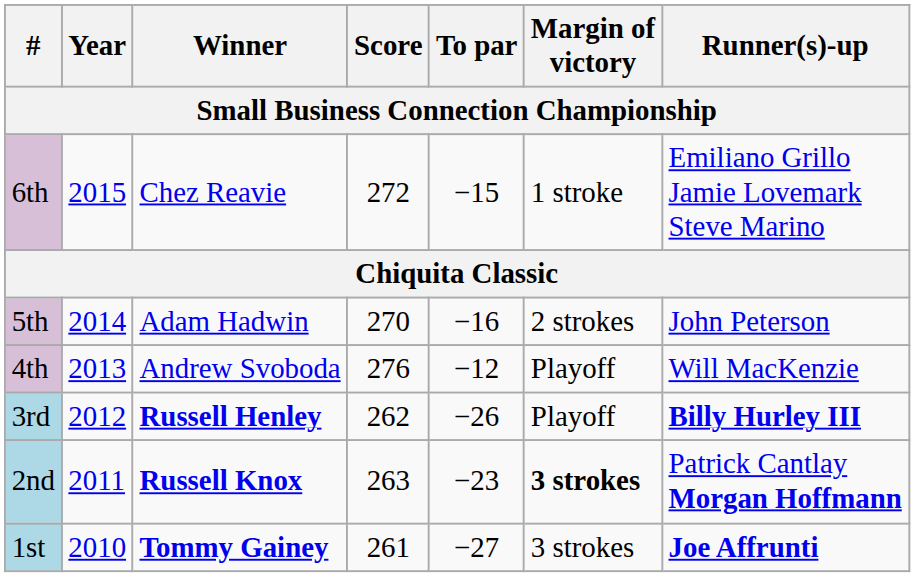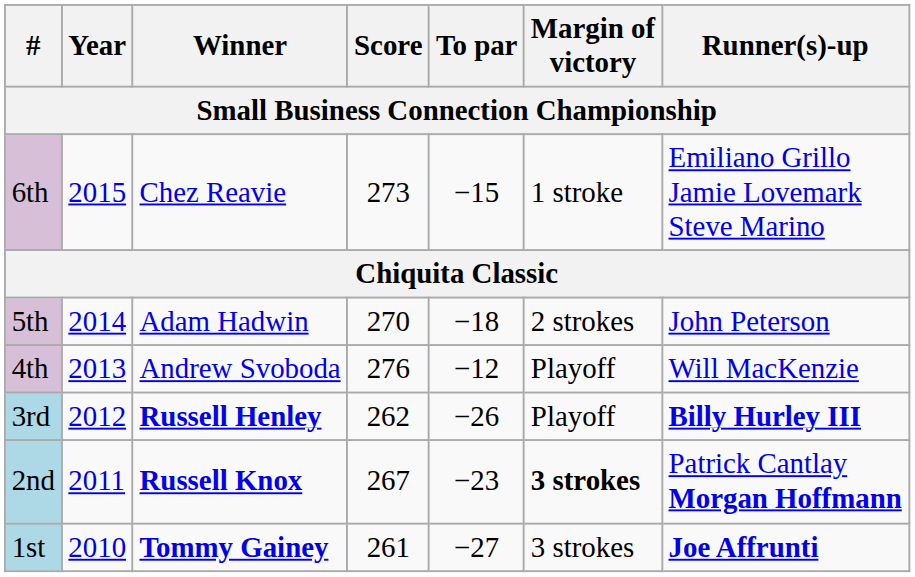6th | Score: 272 -> 273
5th | To par: −16 -> −18
2nd | Score: 263 -> 267
